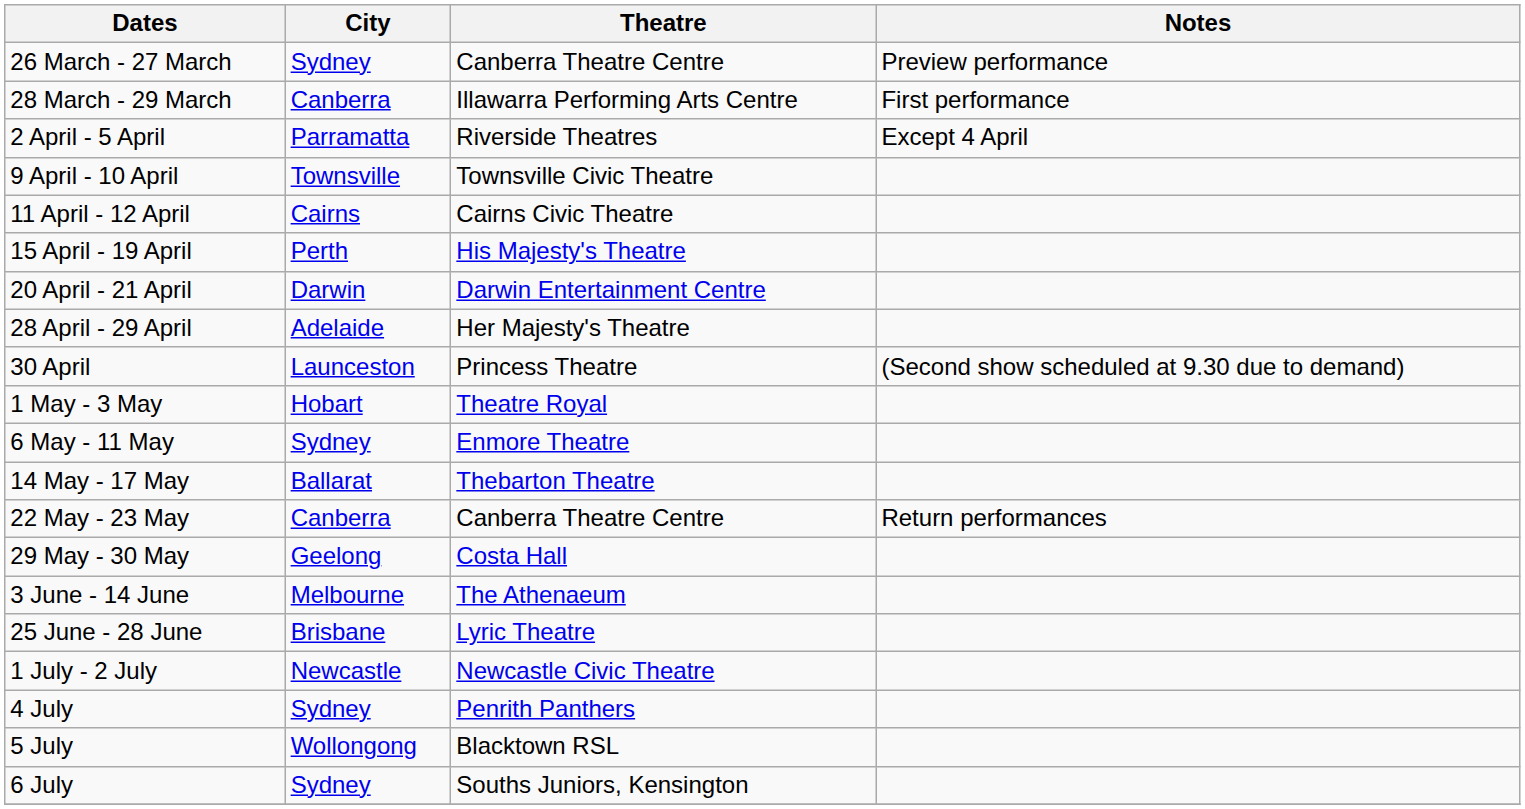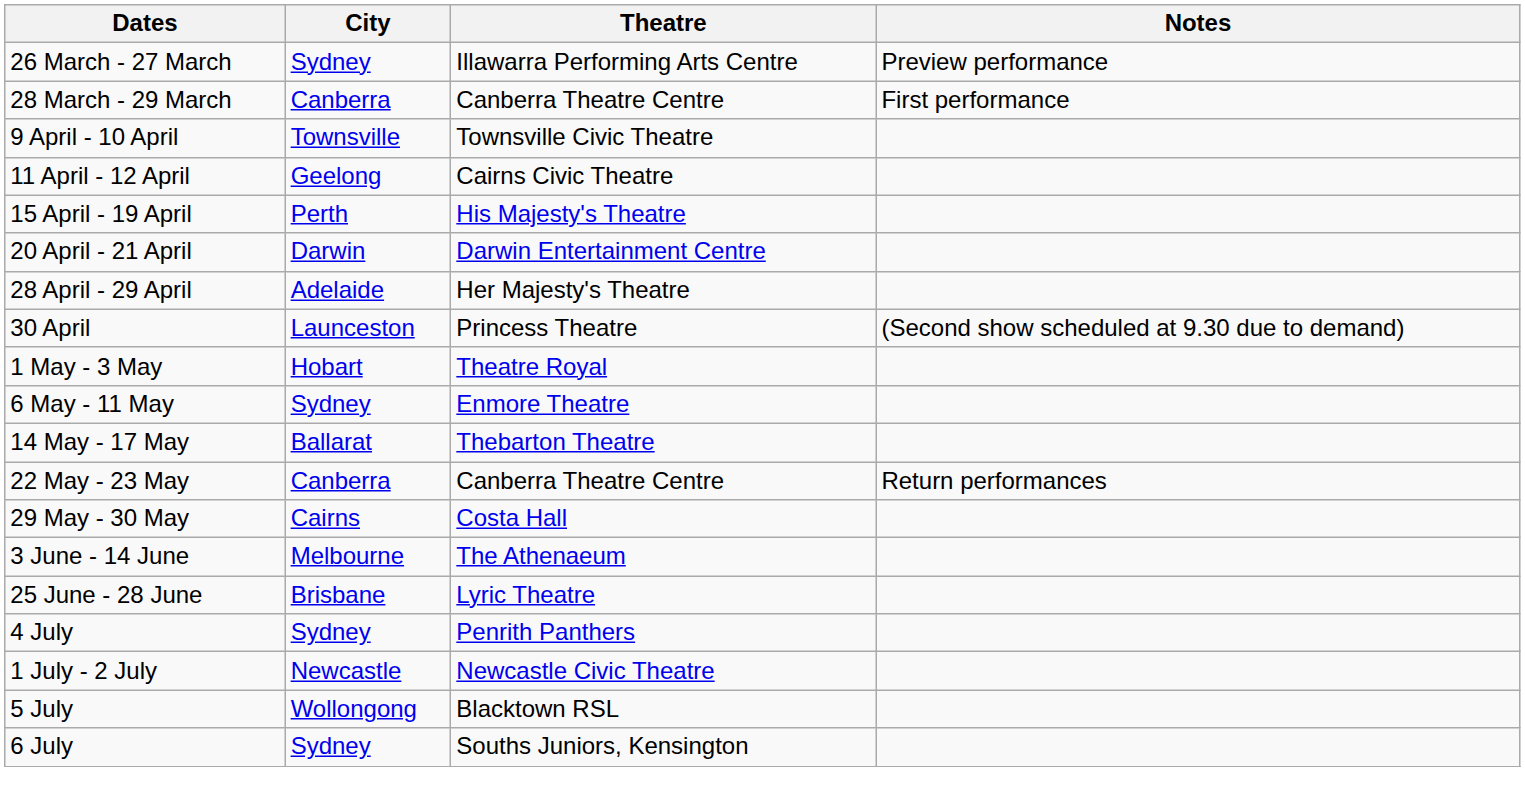26 March - 27 March | Theatre: Canberra Theatre Centre -> Illawarra Performing Arts Centre
28 March - 29 March | Theatre: Illawarra Performing Arts Centre -> Canberra Theatre Centre
- row: 2 April - 5 April | Parramatta | Riverside Theatres | Except 4 April
11 April - 12 April | City: Cairns -> Geelong
29 May - 30 May | City: Geelong -> Cairns
rows swapped: 1 July - 2 July <-> 4 July
